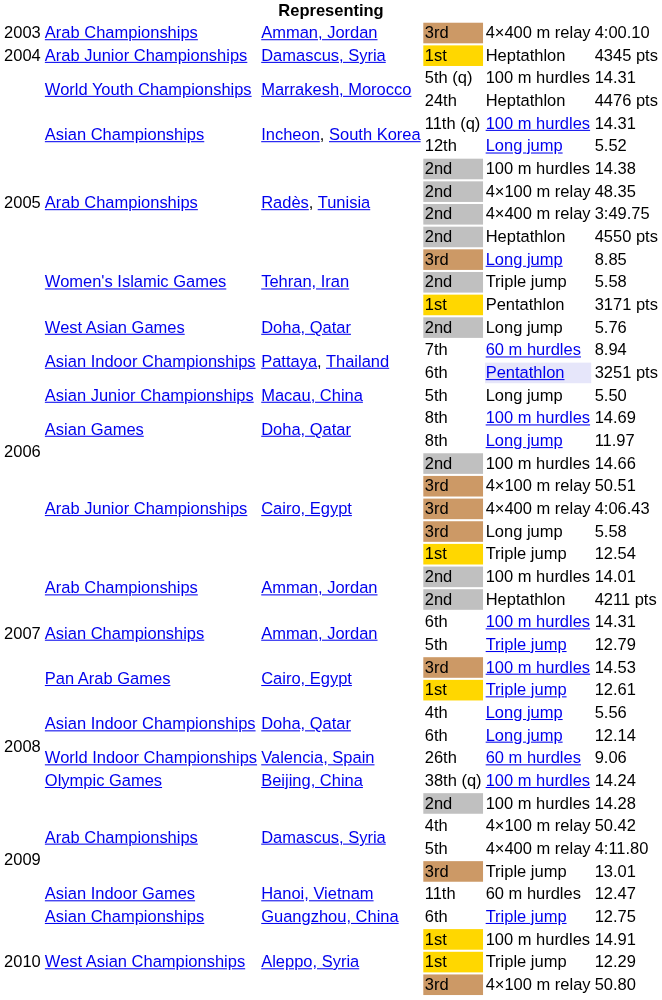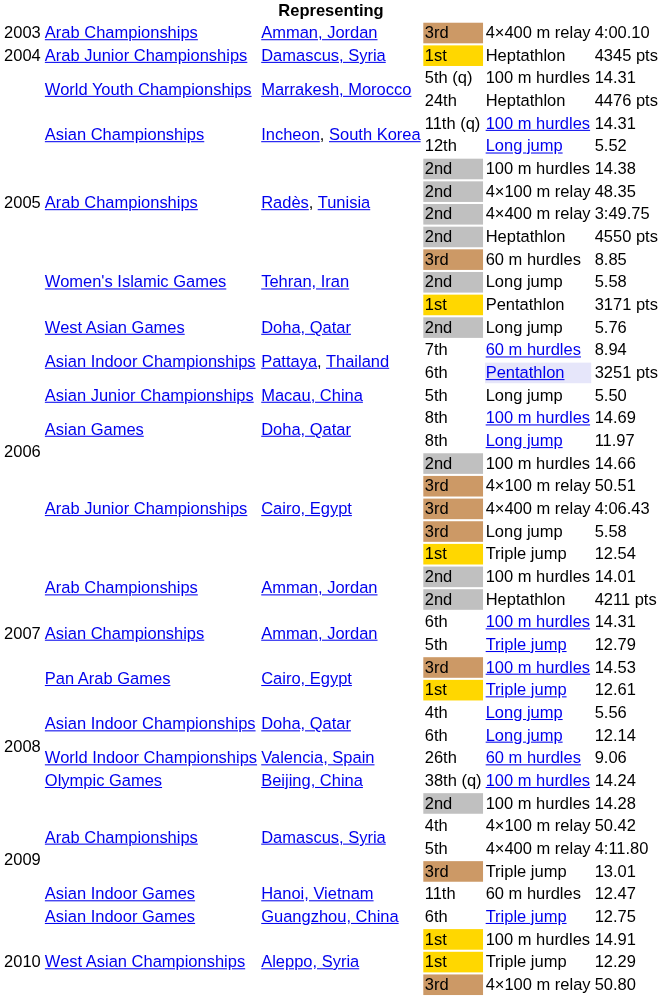Tehran, Iran / 3rd | column 5: Long jump -> 60 m hurdles
Tehran, Iran / 2nd | column 5: Triple jump -> Long jump
Guangzhou, China | column 2: Asian Championships -> Asian Indoor Games
